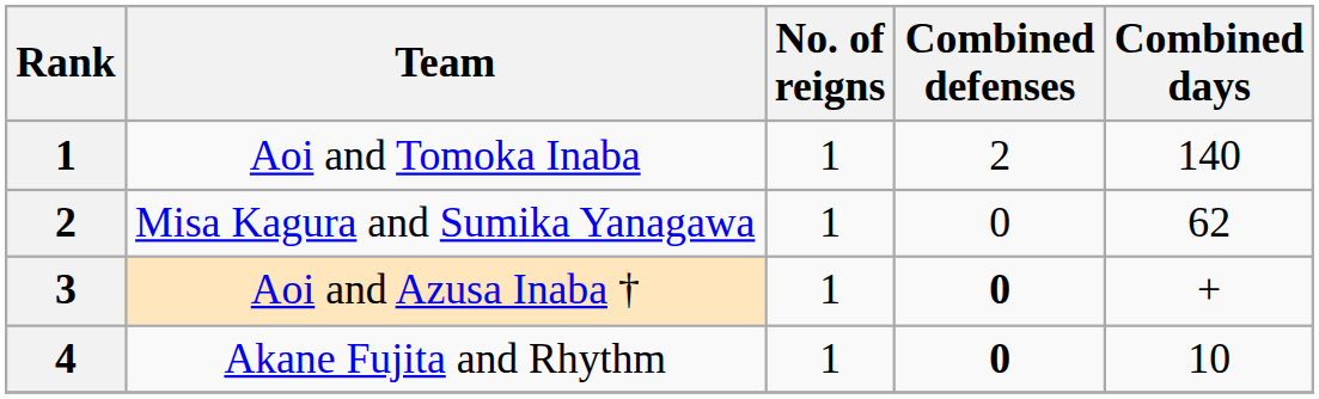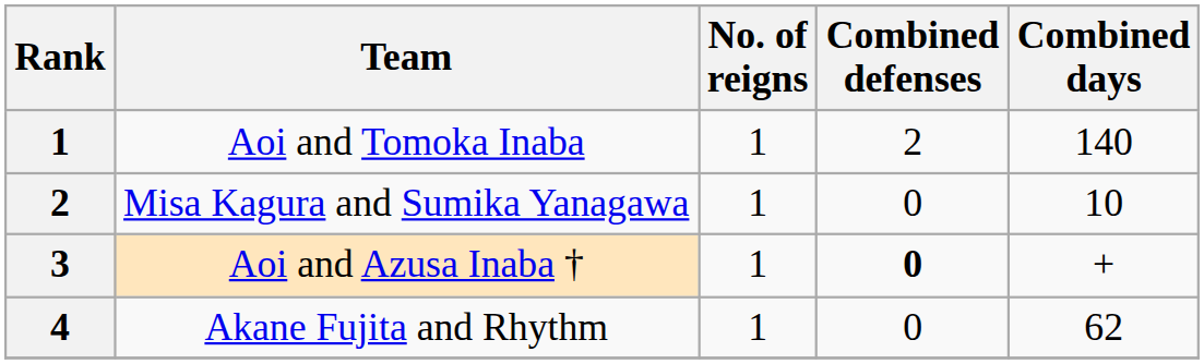Misa Kagura and Sumika Yanagawa | Combined days: 62 -> 10
Akane Fujita and Rhythm | Combined defenses: bold -> normal
Akane Fujita and Rhythm | Combined days: 10 -> 62
